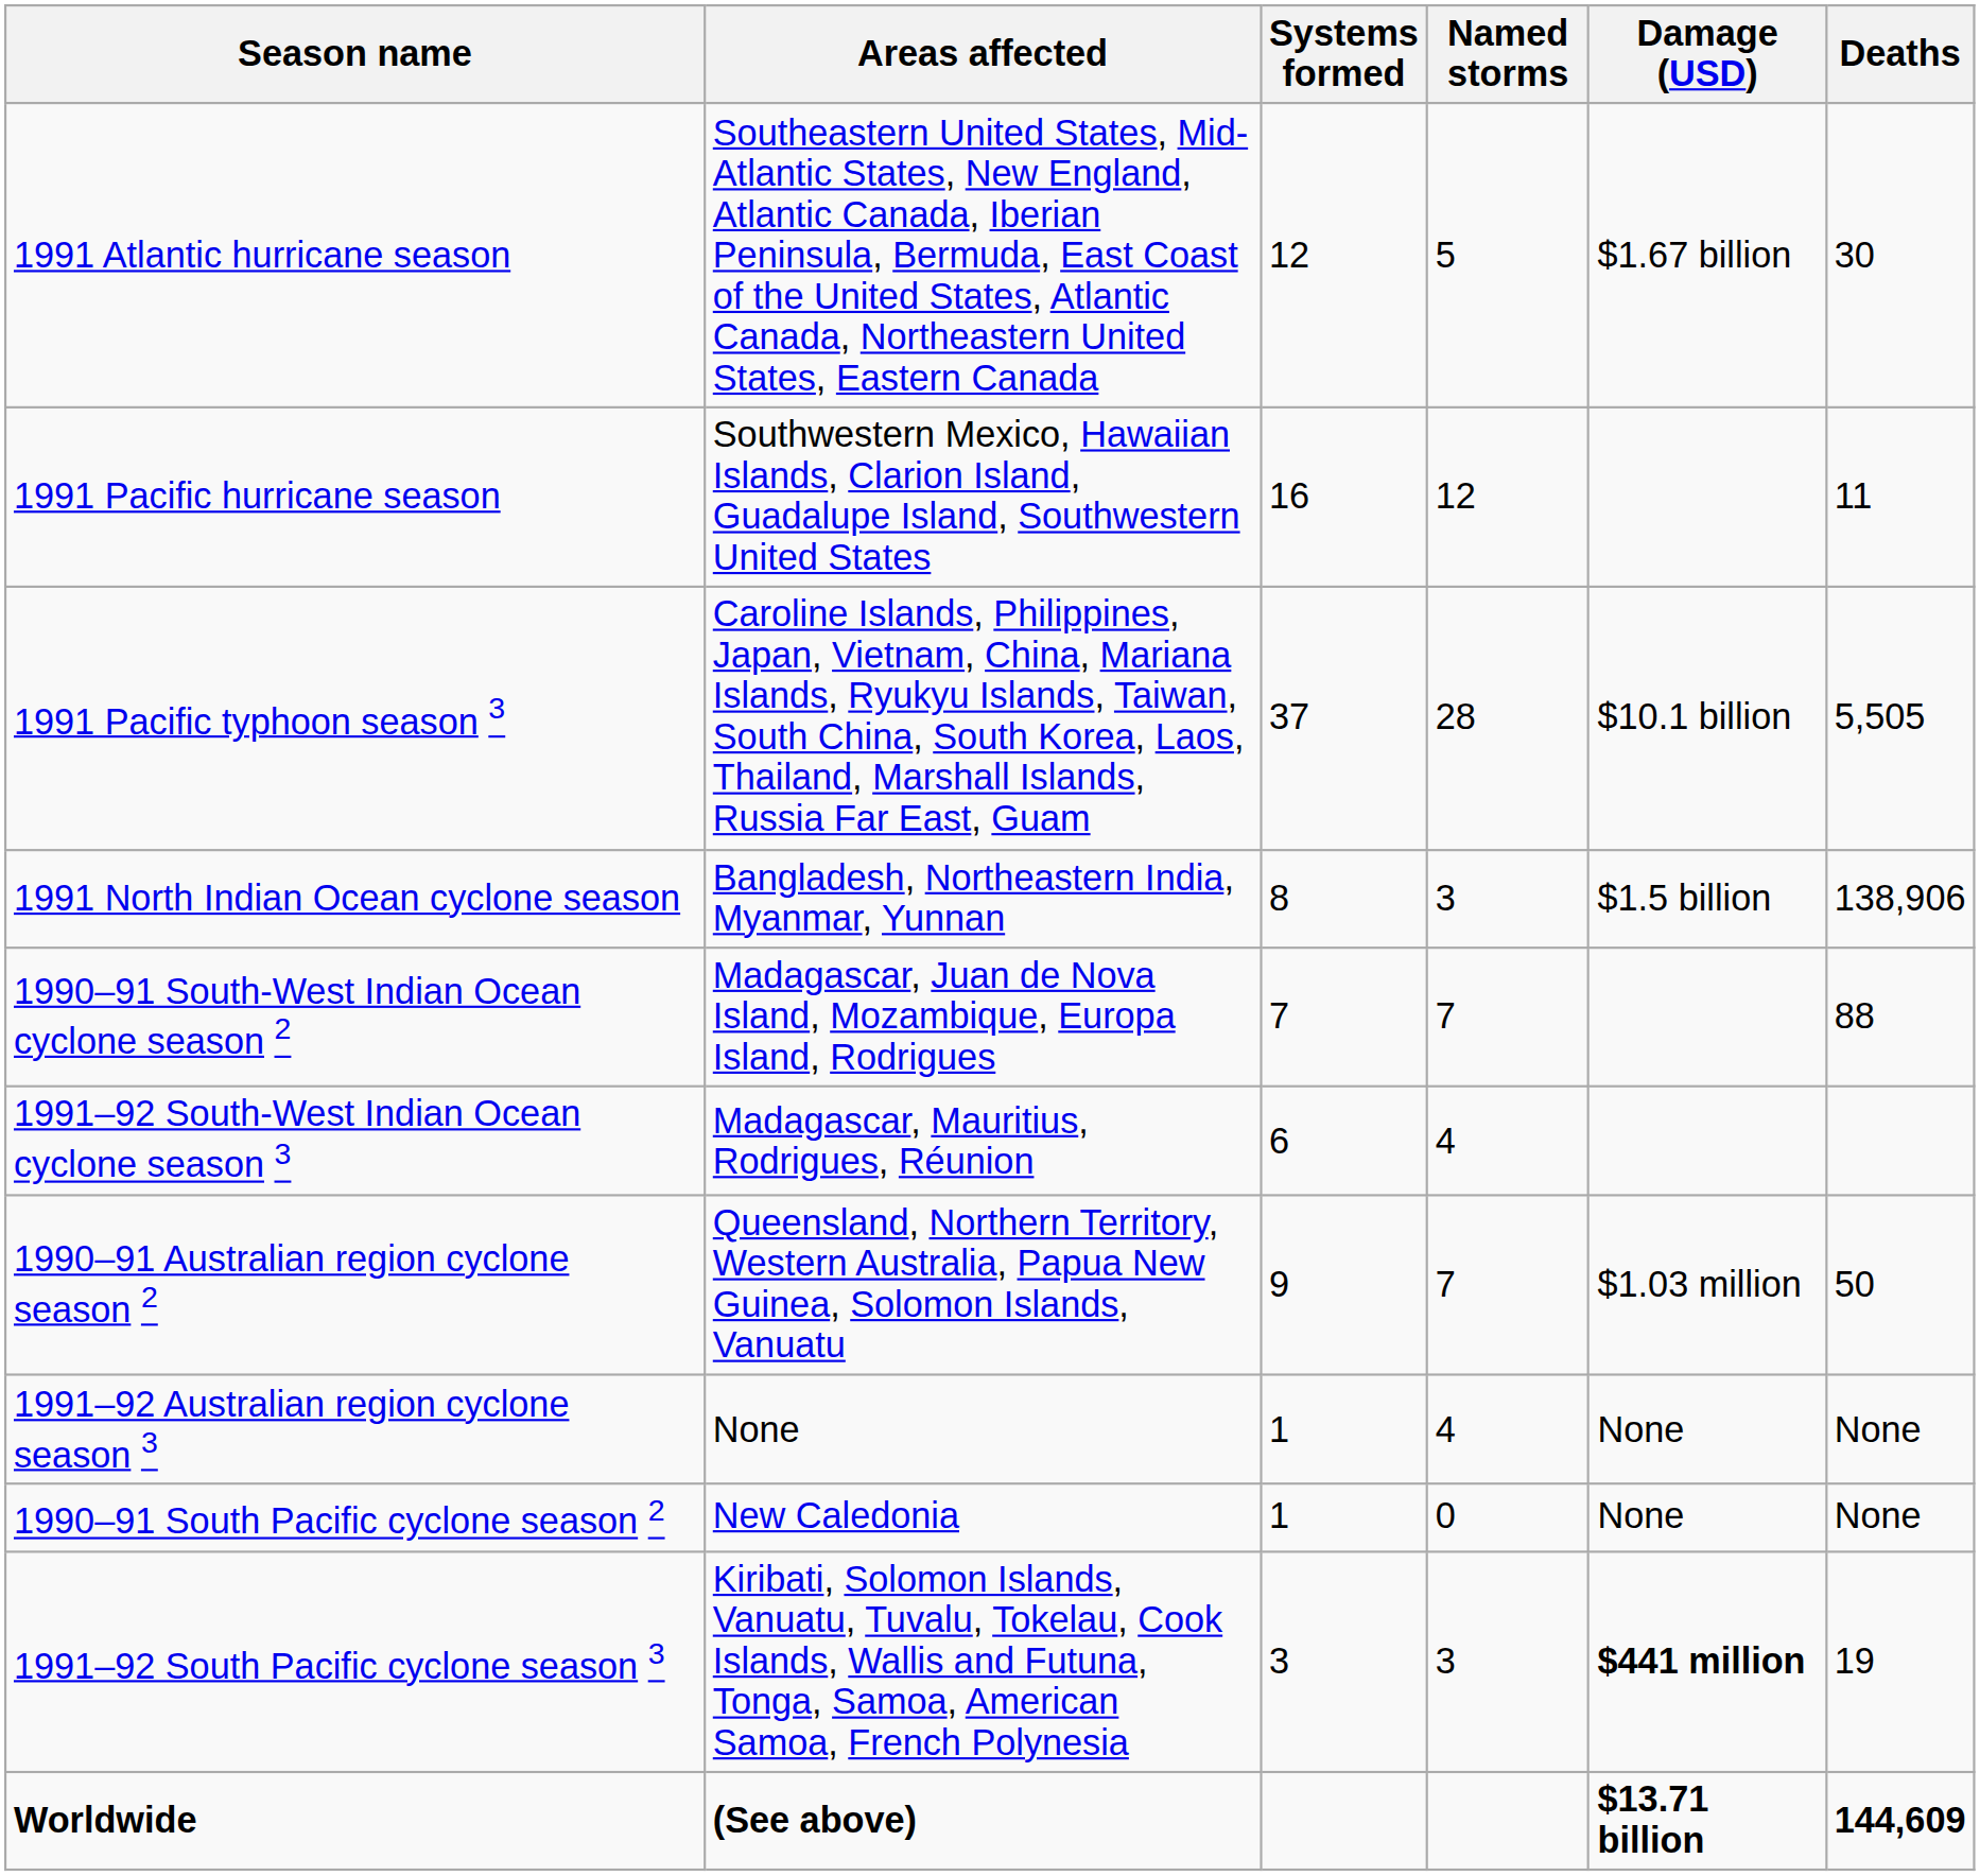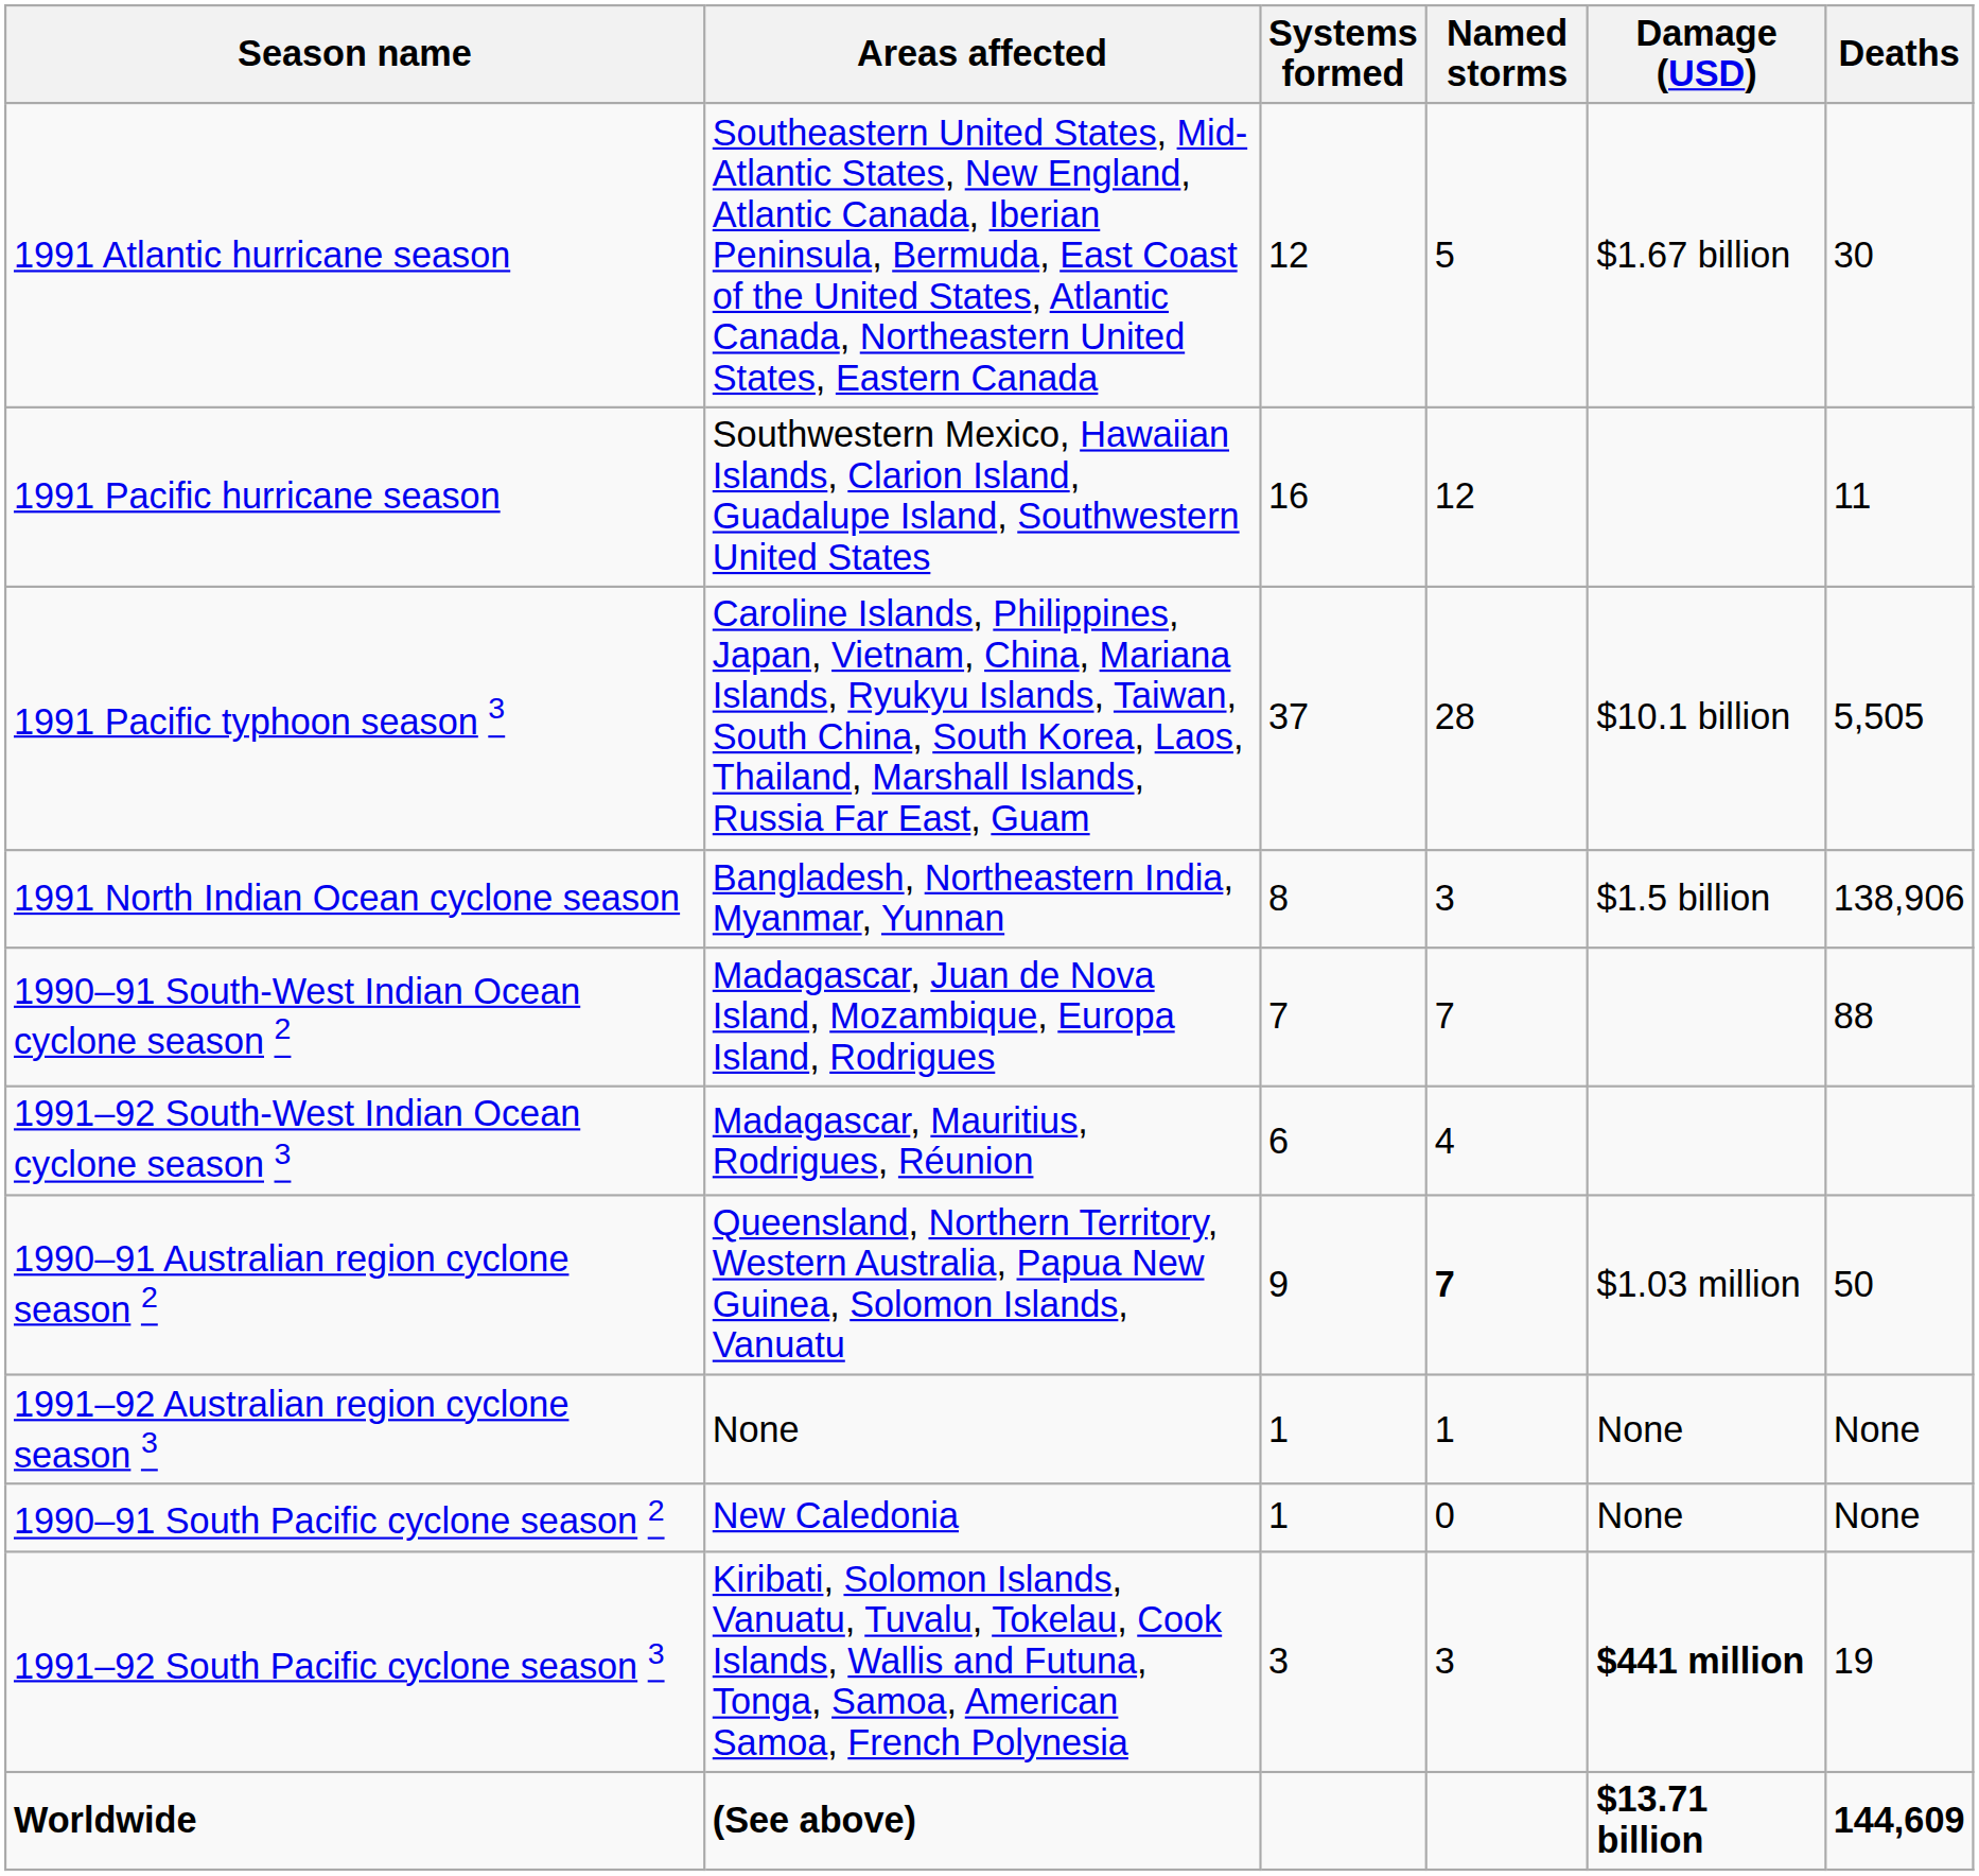1990–91 Australian region cyclone season 2 | Named storms: normal -> bold
1991–92 Australian region cyclone season 3 | Named storms: 4 -> 1
